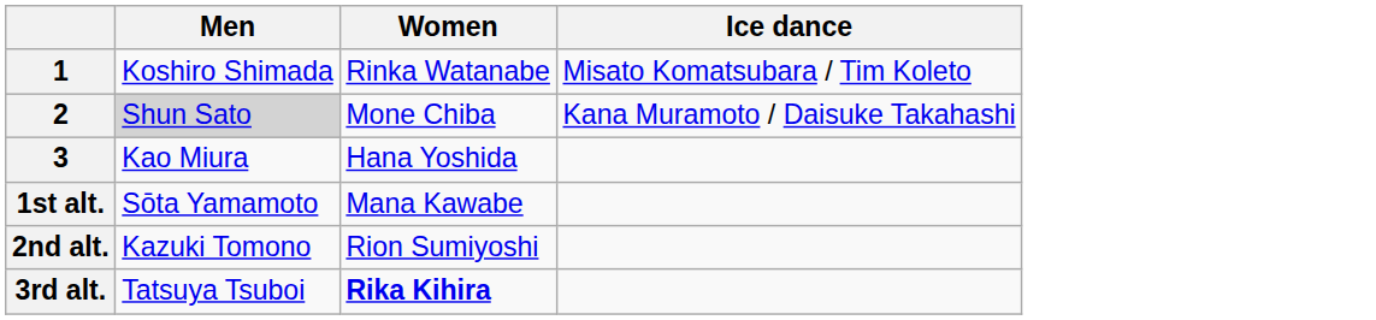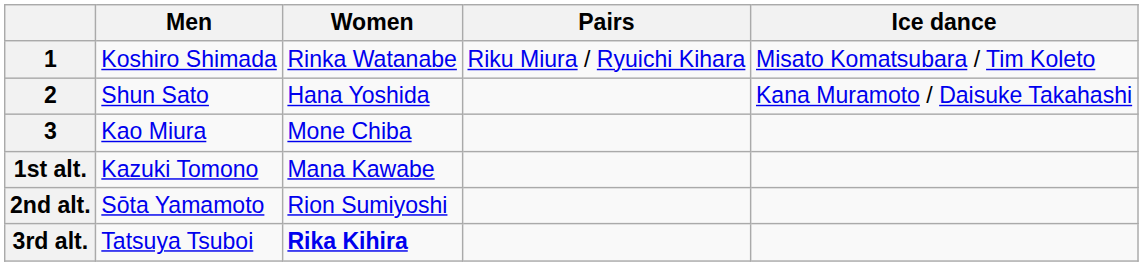+ column: Pairs | Riku Miura / Ryuichi Kihara
2 | Men: lightgrey background -> no background
2 | Women: Mone Chiba -> Hana Yoshida
3 | Women: Hana Yoshida -> Mone Chiba
1st alt. | Men: Sōta Yamamoto -> Kazuki Tomono
2nd alt. | Men: Kazuki Tomono -> Sōta Yamamoto
